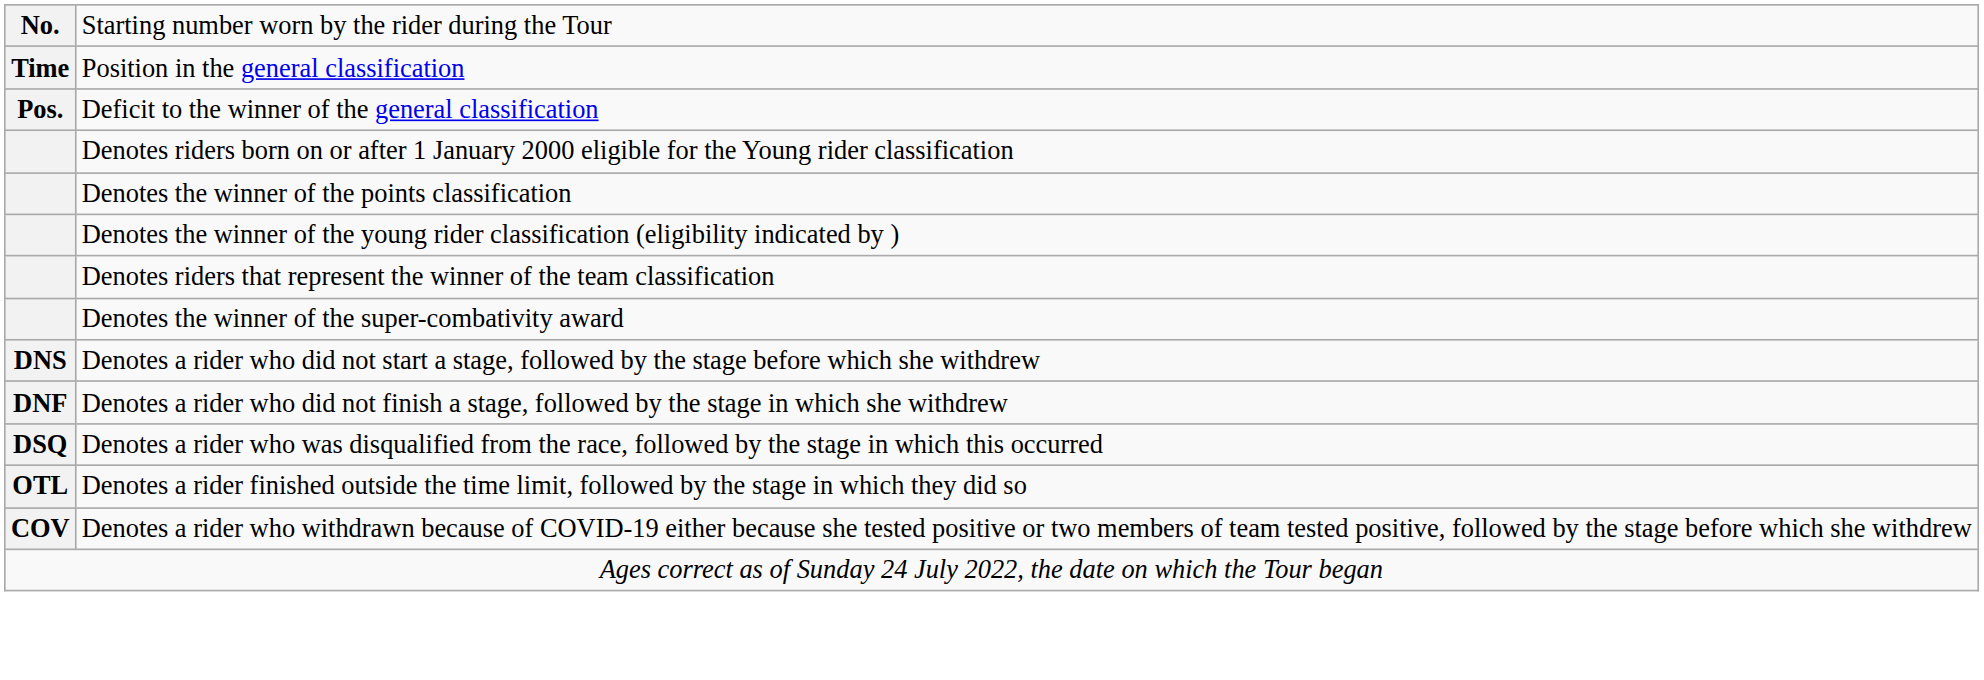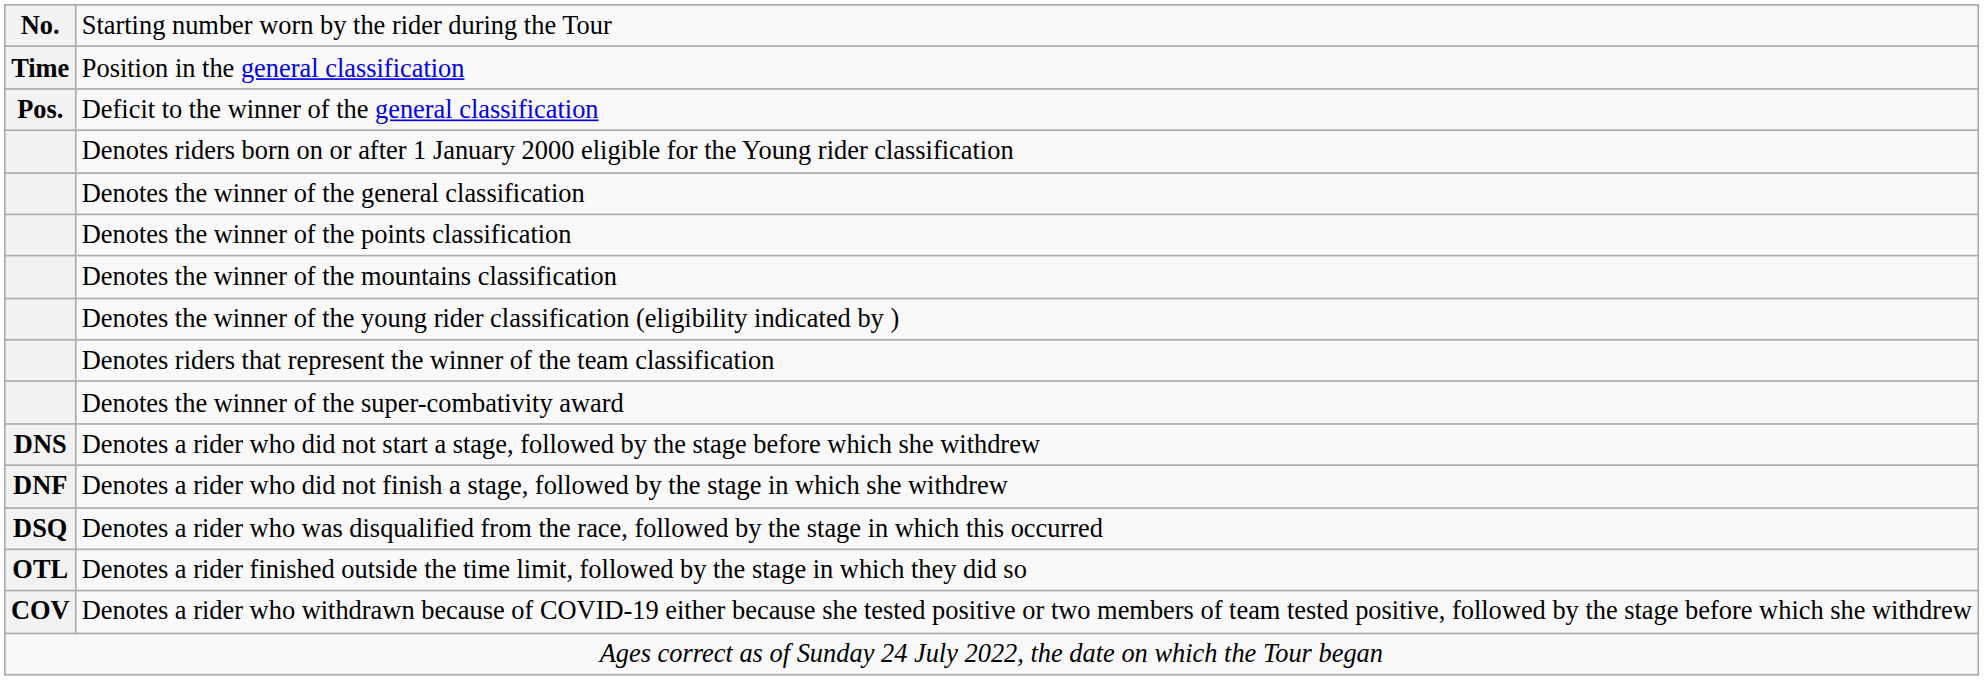+ row: Denotes the winner of the general classification
+ row: Denotes the winner of the mountains classification
